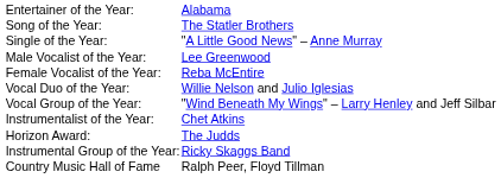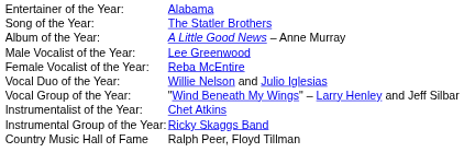- row: Single of the Year: | "A Little Good News" – Anne Murray
+ row: Album of the Year: | A Little Good News – Anne Murray
- row: Horizon Award: | The Judds
